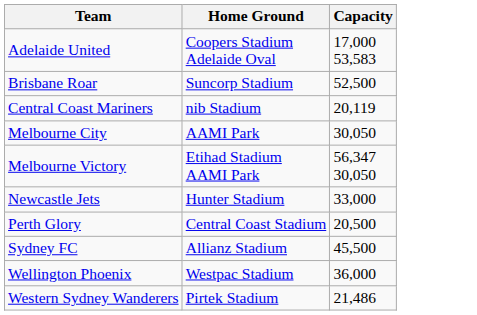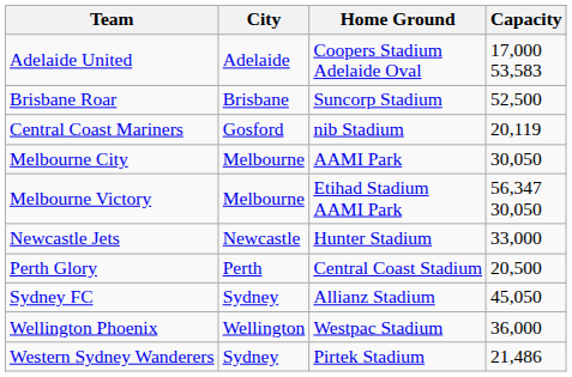+ column: City | Adelaide | Brisbane | Gosford | Melbourne | Melbourne | Newcastle | Perth | Sydney | Wellington | Sydney
Sydney FC | Capacity: 45,500 -> 45,050
